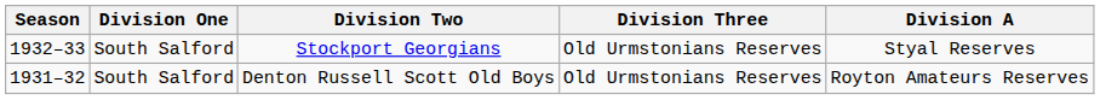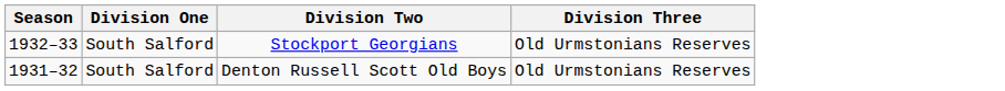- column: Division A | Styal Reserves | Royton Amateurs Reserves
